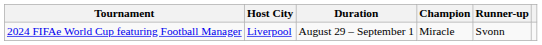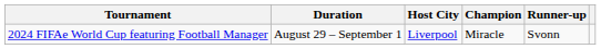columns swapped: Host City <-> Duration
